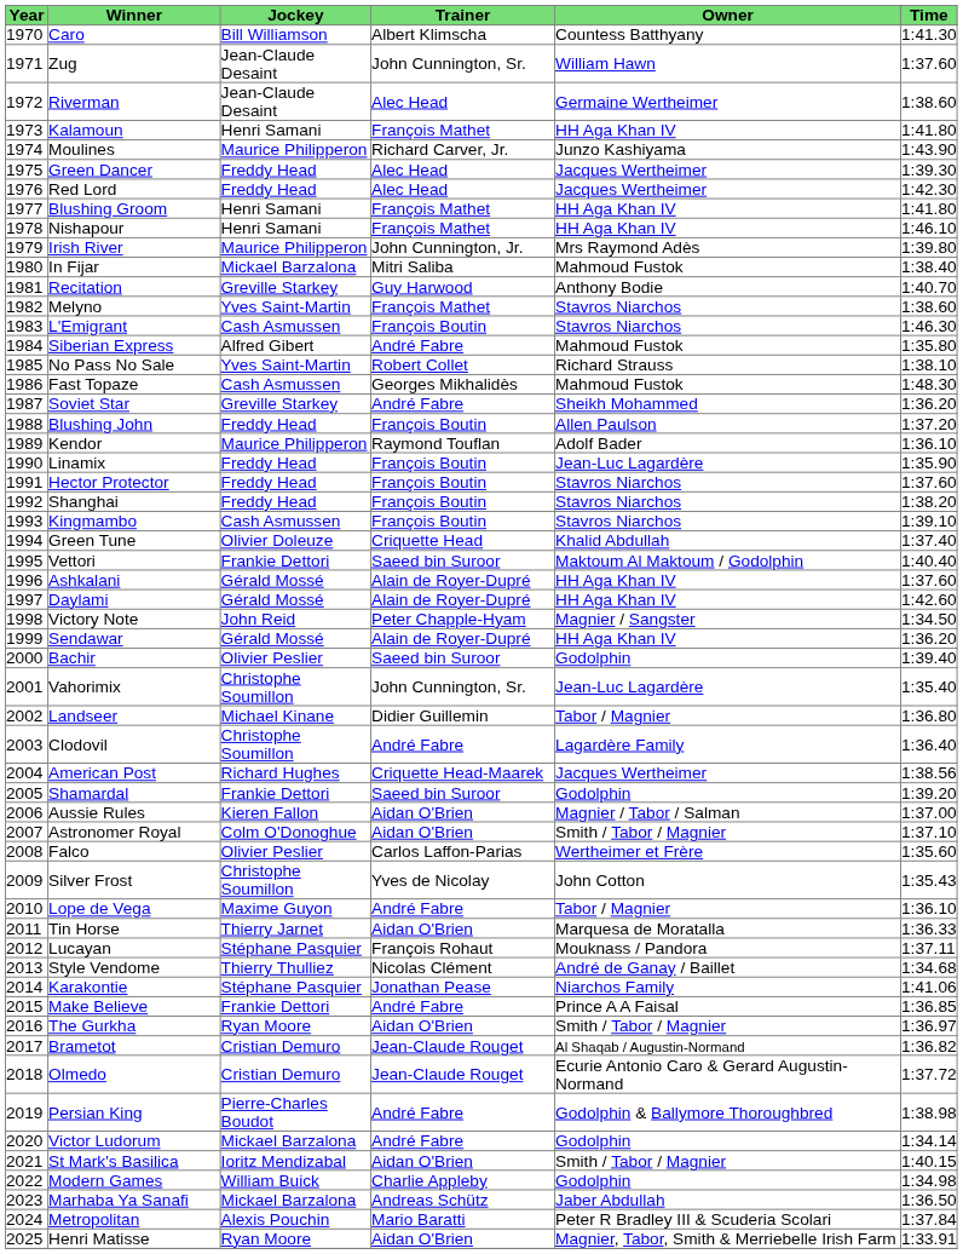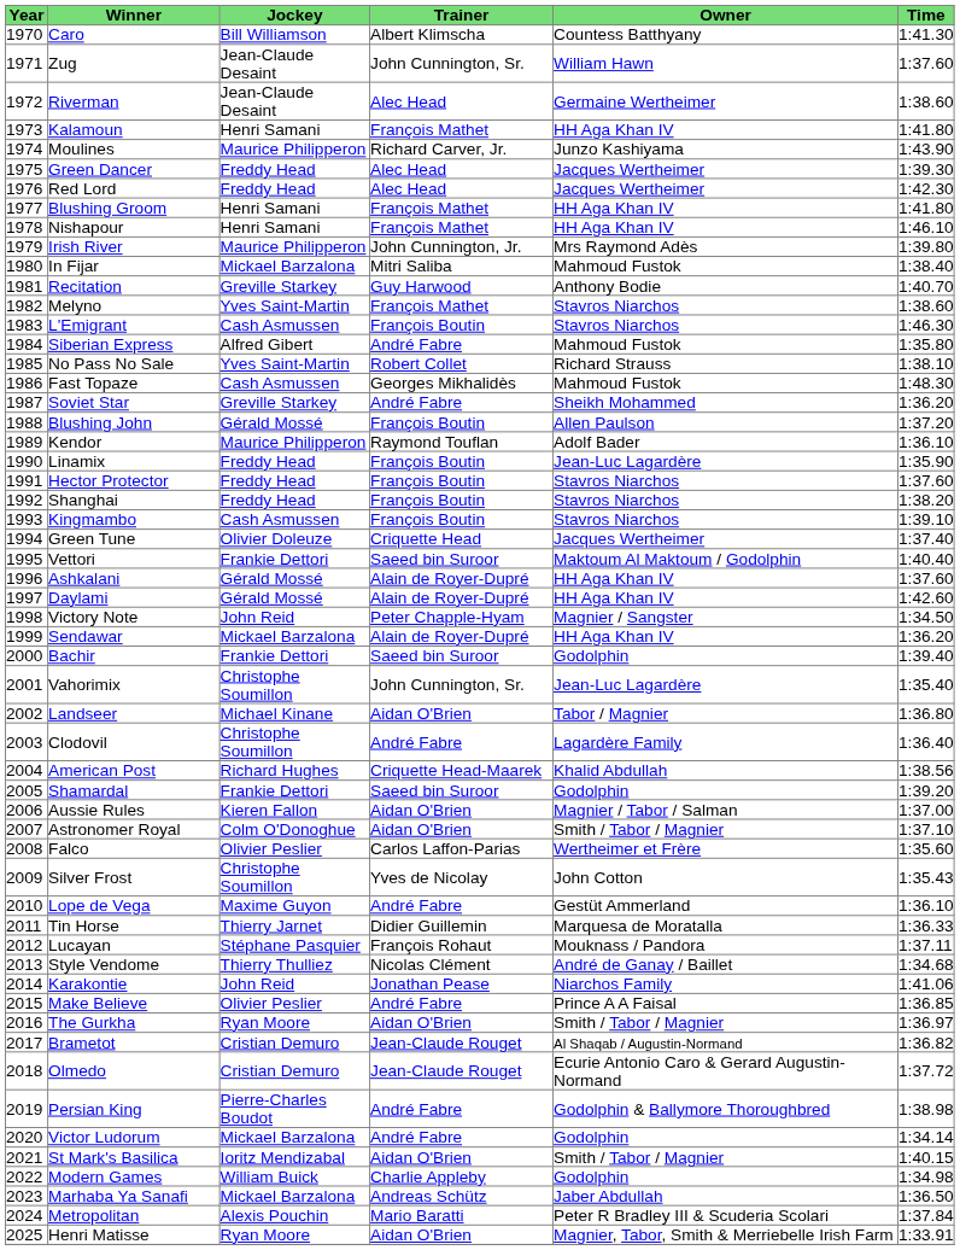Blushing John | Jockey: Freddy Head -> Gérald Mossé
Green Tune | Owner: Khalid Abdullah -> Jacques Wertheimer
Sendawar | Jockey: Gérald Mossé -> Mickael Barzalona
Bachir | Jockey: Olivier Peslier -> Frankie Dettori
Landseer | Trainer: Didier Guillemin -> Aidan O'Brien
American Post | Owner: Jacques Wertheimer -> Khalid Abdullah
Lope de Vega | Owner: Tabor / Magnier -> Gestüt Ammerland
Tin Horse | Trainer: Aidan O'Brien -> Didier Guillemin
Karakontie | Jockey: Stéphane Pasquier -> John Reid
Make Believe | Jockey: Frankie Dettori -> Olivier Peslier
